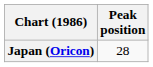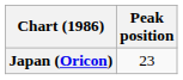Japan (Oricon) | Peak position: 28 -> 23
